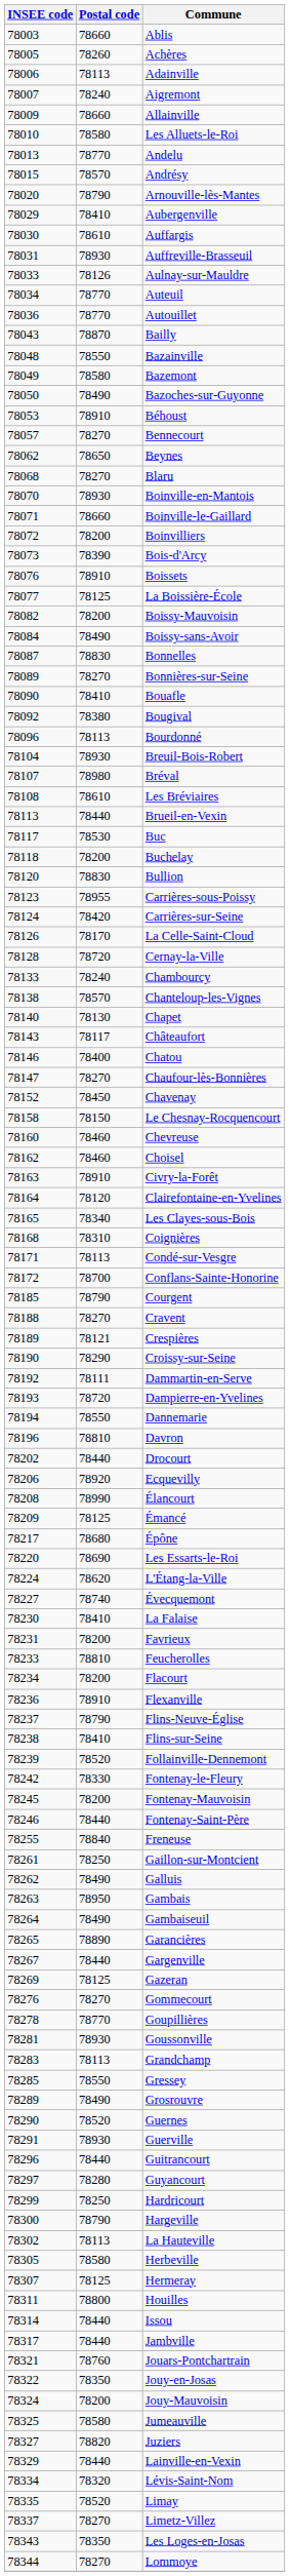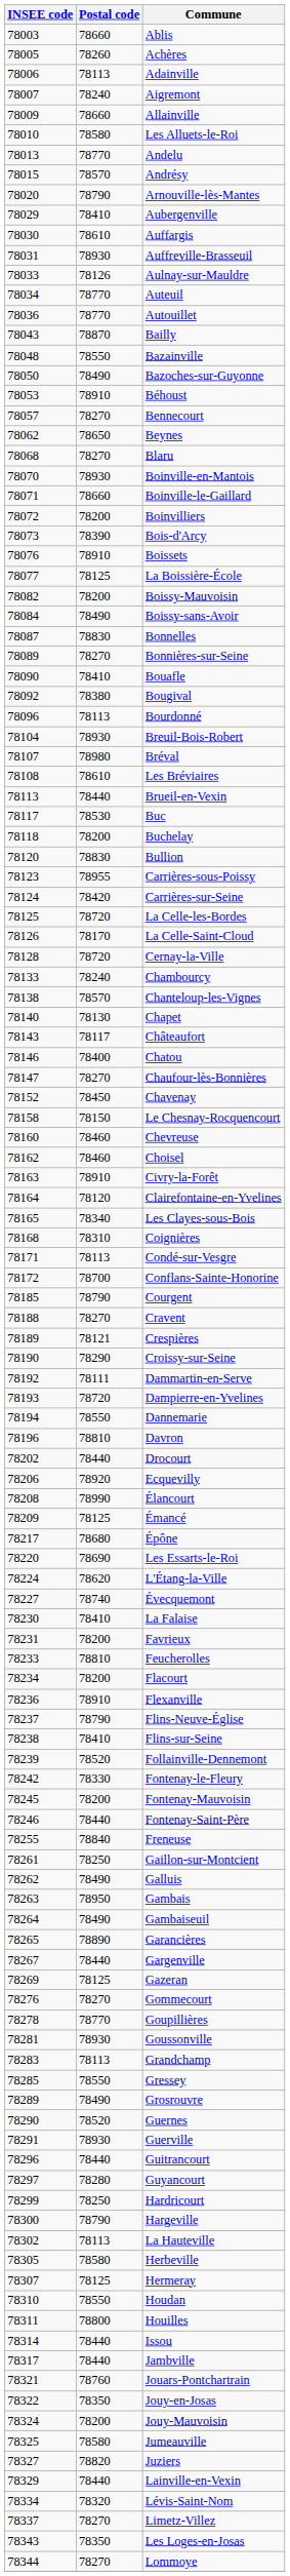- row: 78049 | 78580 | Bazemont
+ row: 78125 | 78720 | La Celle-les-Bordes
+ row: 78310 | 78550 | Houdan
- row: 78335 | 78520 | Limay
